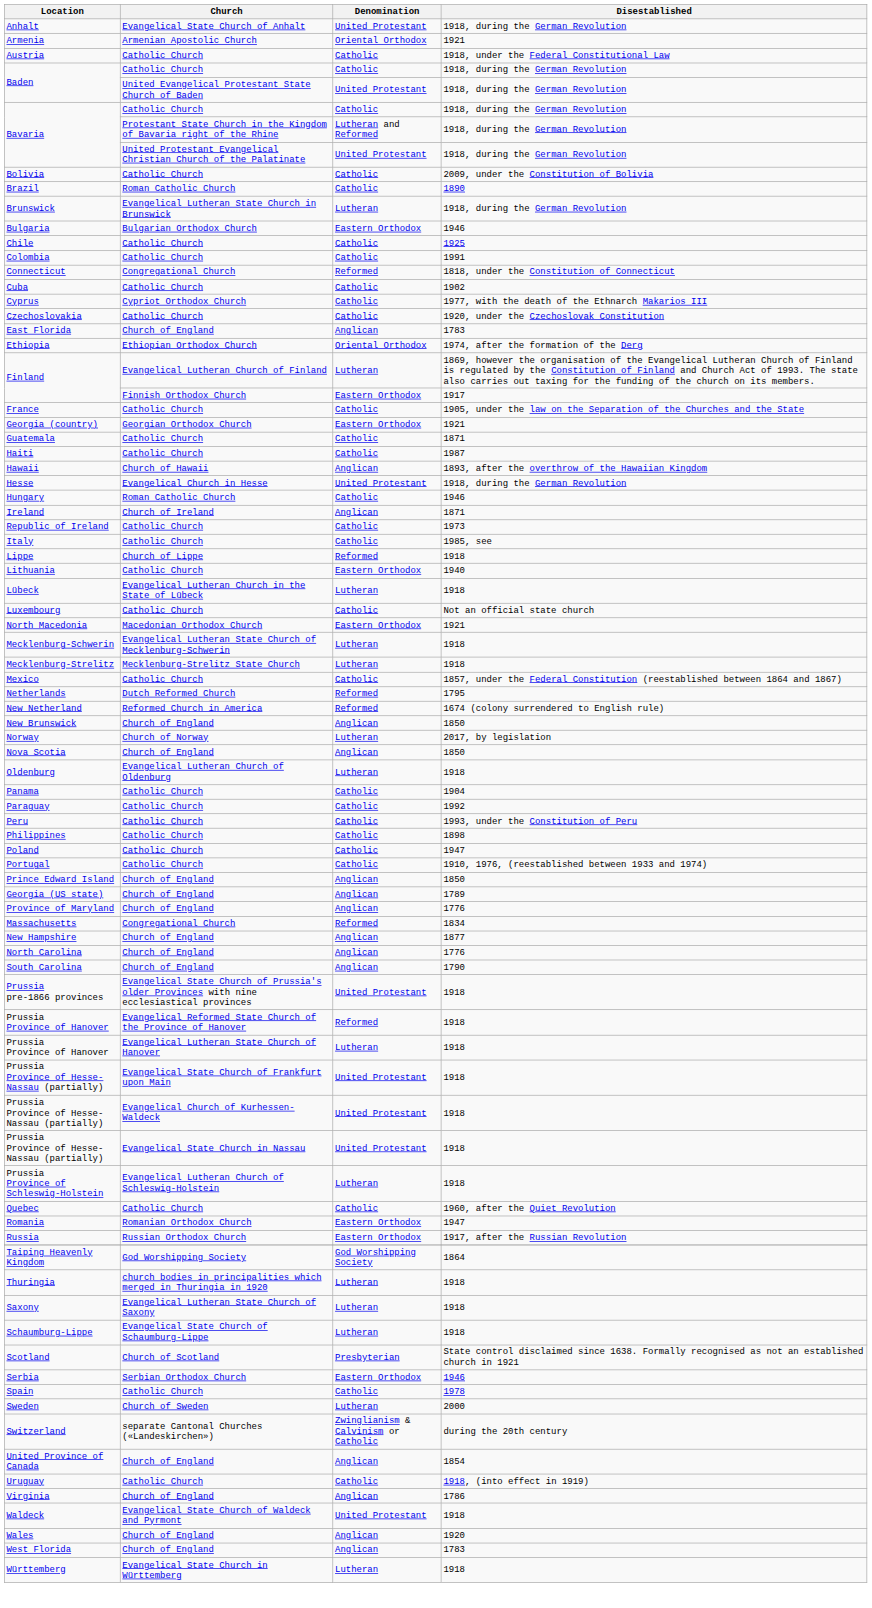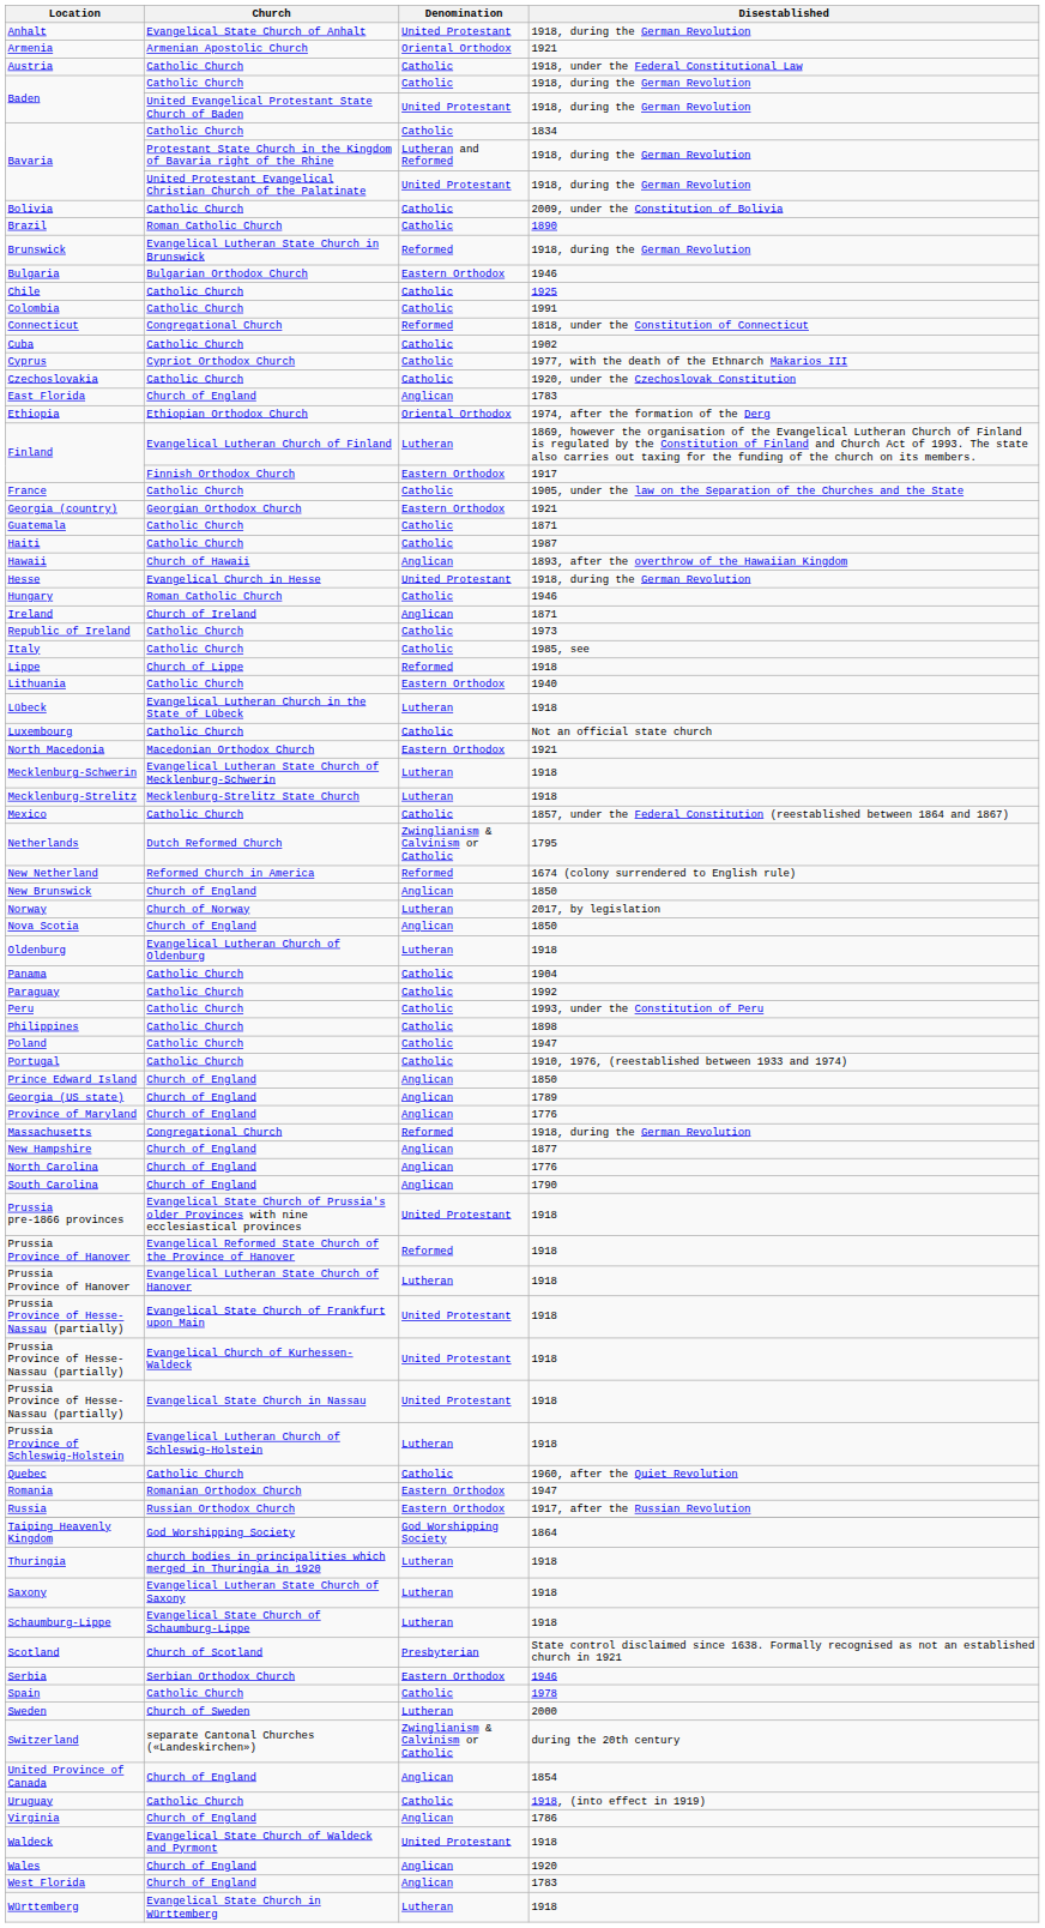Bavaria / Catholic Church | Disestablished: 1918, during the German Revolution -> 1834
Brunswick | Denomination: Lutheran -> Reformed
Netherlands | Denomination: Reformed -> Zwinglianism & Calvinism or Catholic
Massachusetts | Disestablished: 1834 -> 1918, during the German Revolution
